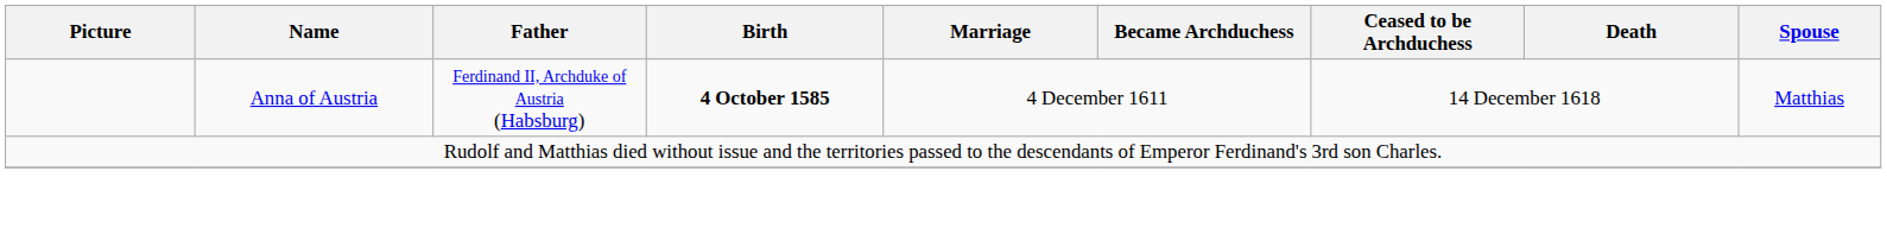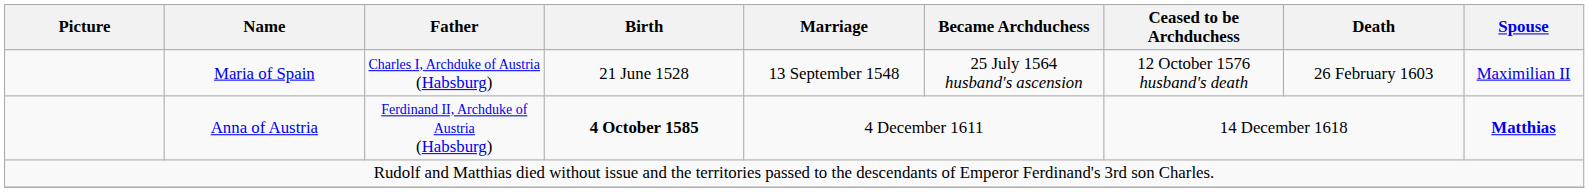+ row: Maria of Spain | Charles I, Archduke of Austria (Habsburg) | 21 June 1528 | 13 September 1548 | 25 July 1564 husband's ascension | 12 October 1576 husband's death | 26 February 1603 | Maximilian II
Anna of Austria | Spouse: normal -> bold
